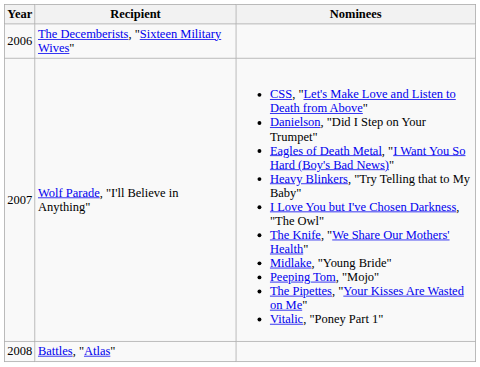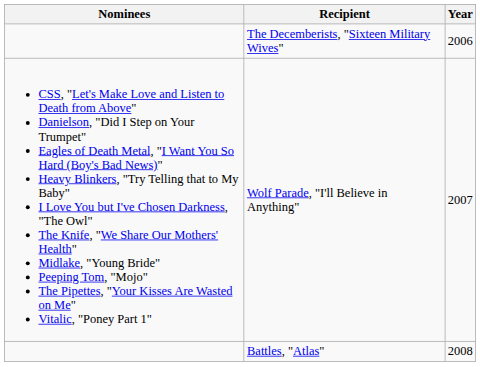columns swapped: Year <-> Nominees
